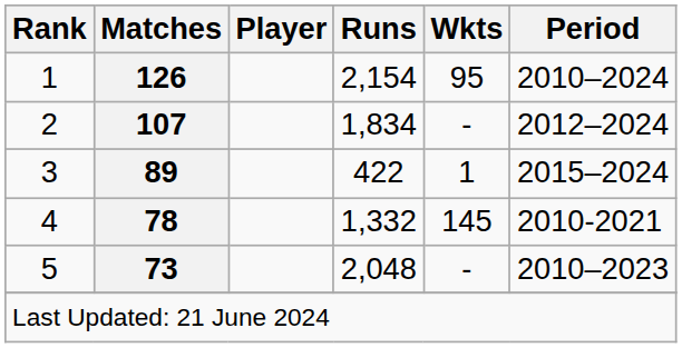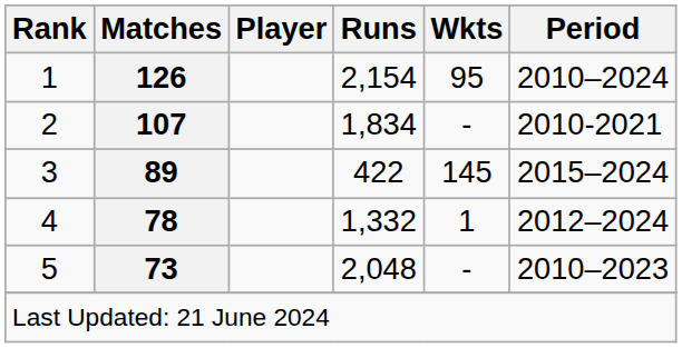2 | Period: 2012–2024 -> 2010-2021
3 | Wkts: 1 -> 145
4 | Wkts: 145 -> 1
4 | Period: 2010-2021 -> 2012–2024
